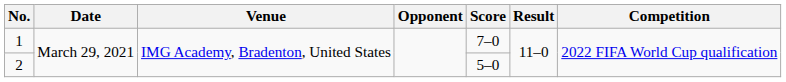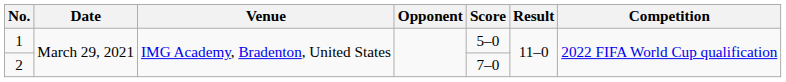1 | Score: 7–0 -> 5–0
2 | Score: 5–0 -> 7–0
